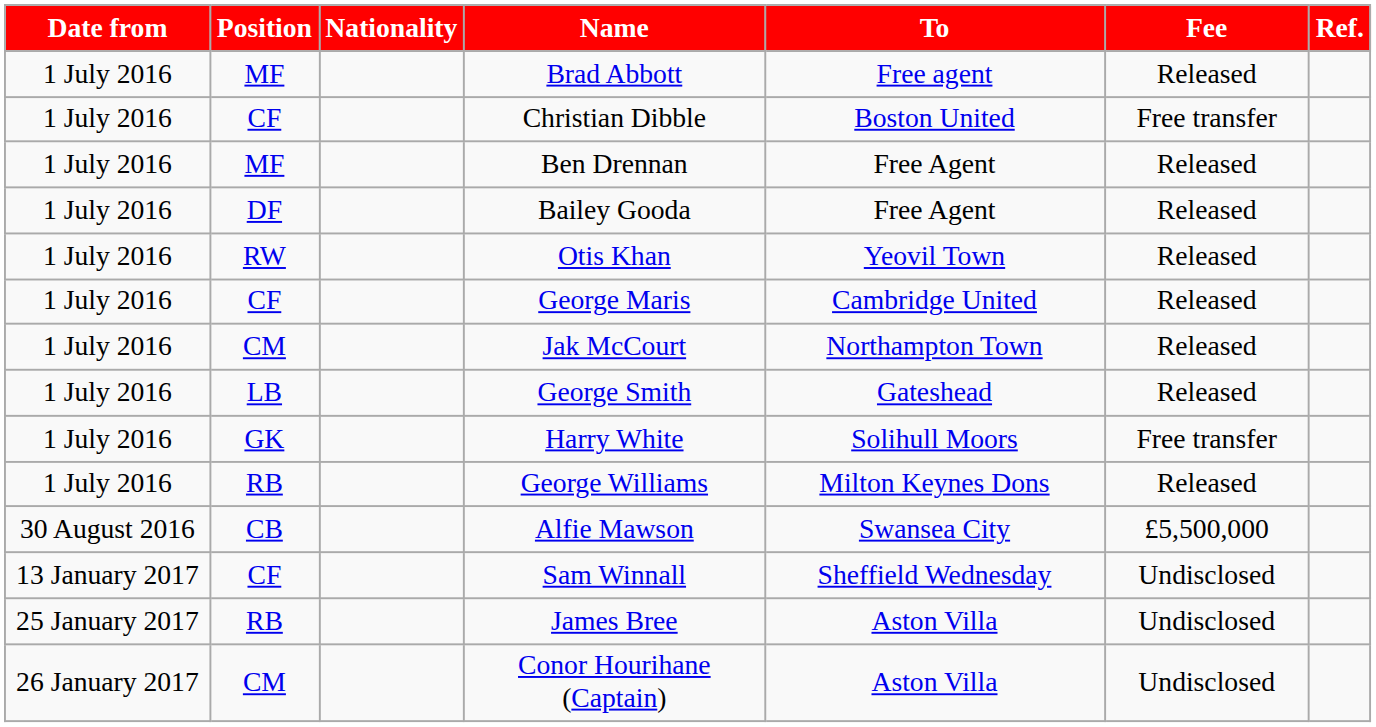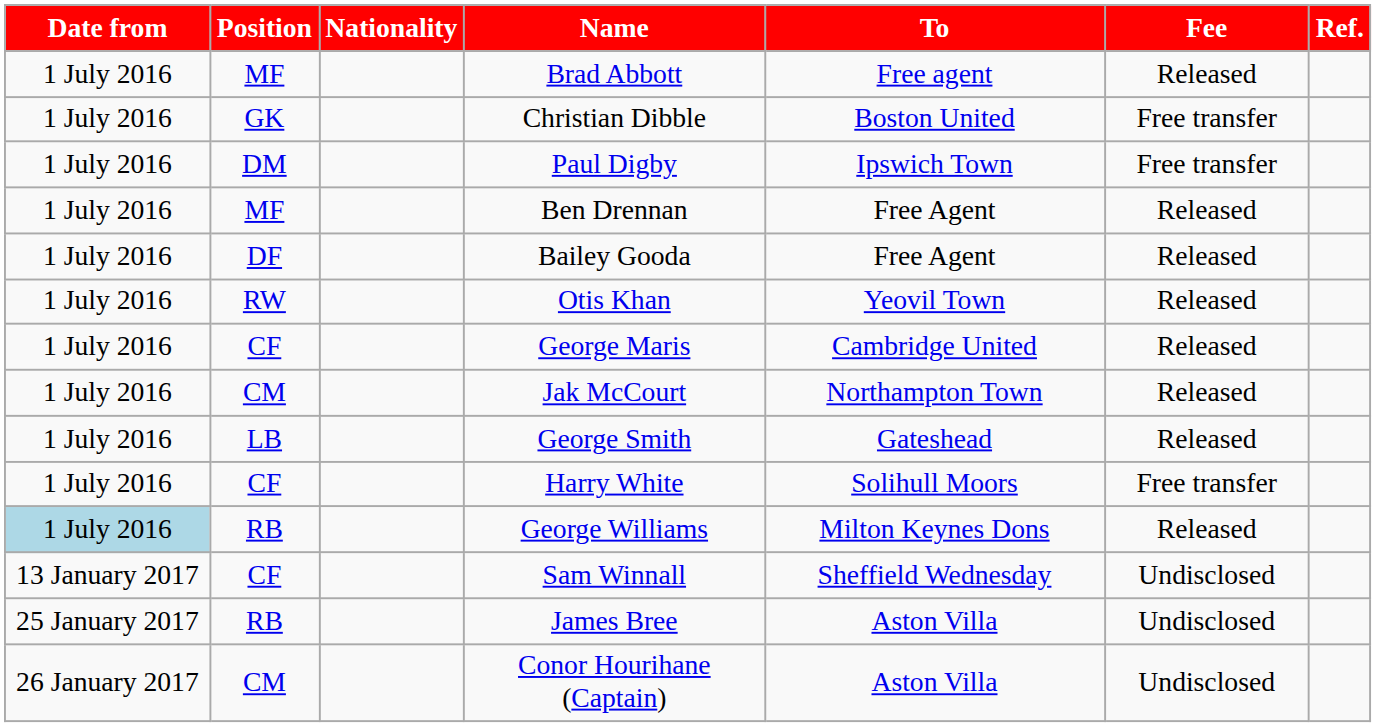Christian Dibble | Position: CF -> GK
+ row: 1 July 2016 | DM | Paul Digby | Ipswich Town | Free transfer
Harry White | Position: GK -> CF
George Williams | Date from: no background -> lightblue background
- row: 30 August 2016 | CB | Alfie Mawson | Swansea City | £5,500,000
